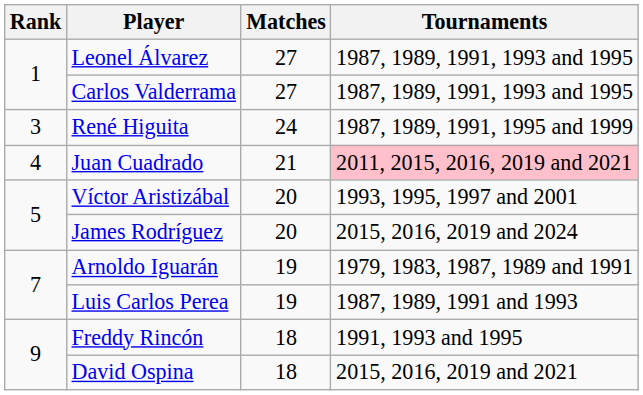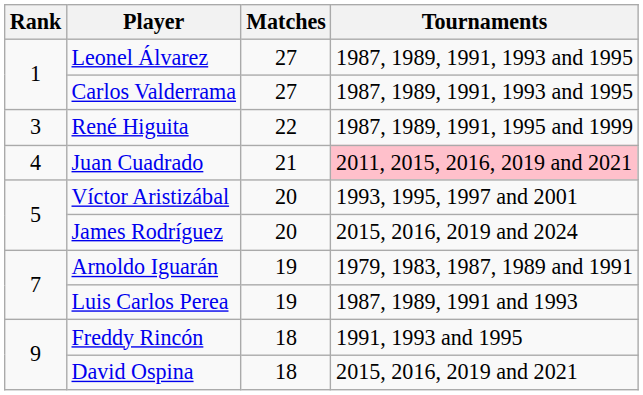René Higuita | Matches: 24 -> 22
